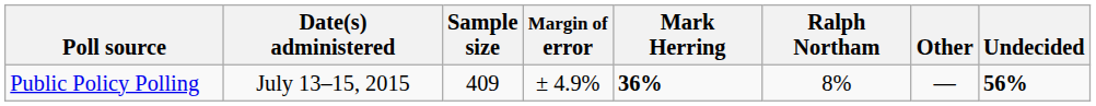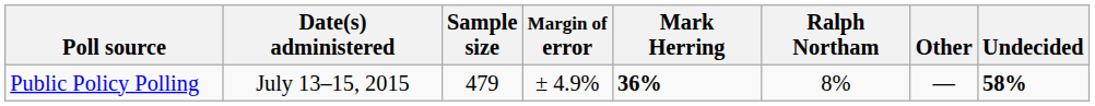Public Policy Polling | Sample size: 409 -> 479
Public Policy Polling | Undecided: 56% -> 58%
